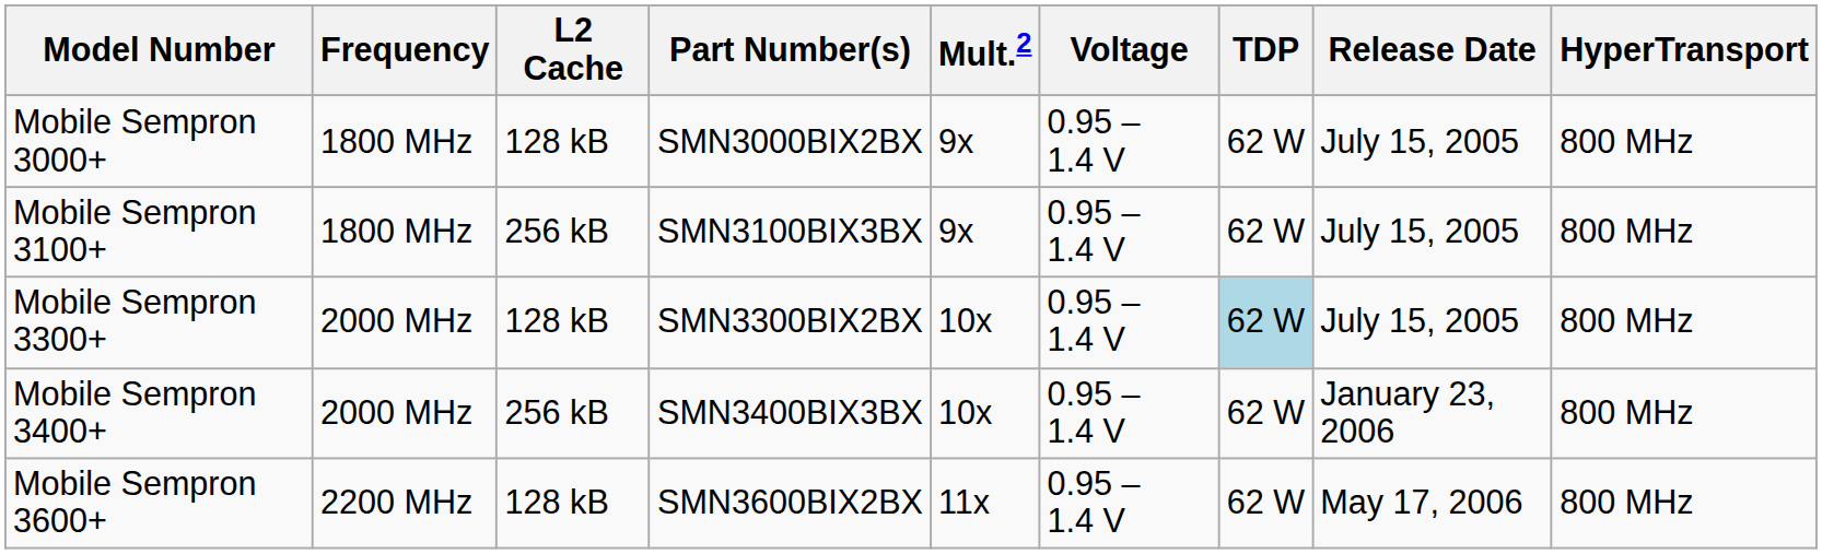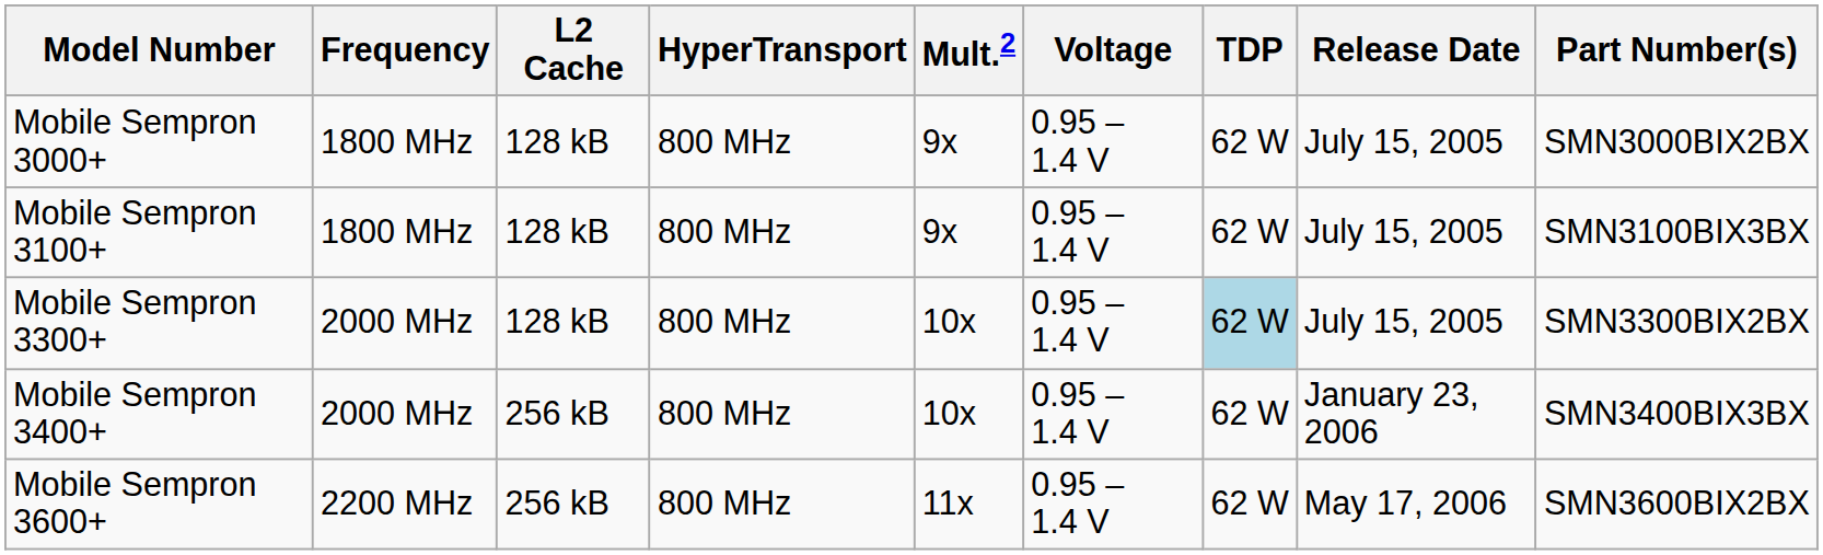columns swapped: HyperTransport <-> Part Number(s)
Mobile Sempron 3100+ | L2 Cache: 256 kB -> 128 kB
Mobile Sempron 3600+ | L2 Cache: 128 kB -> 256 kB
